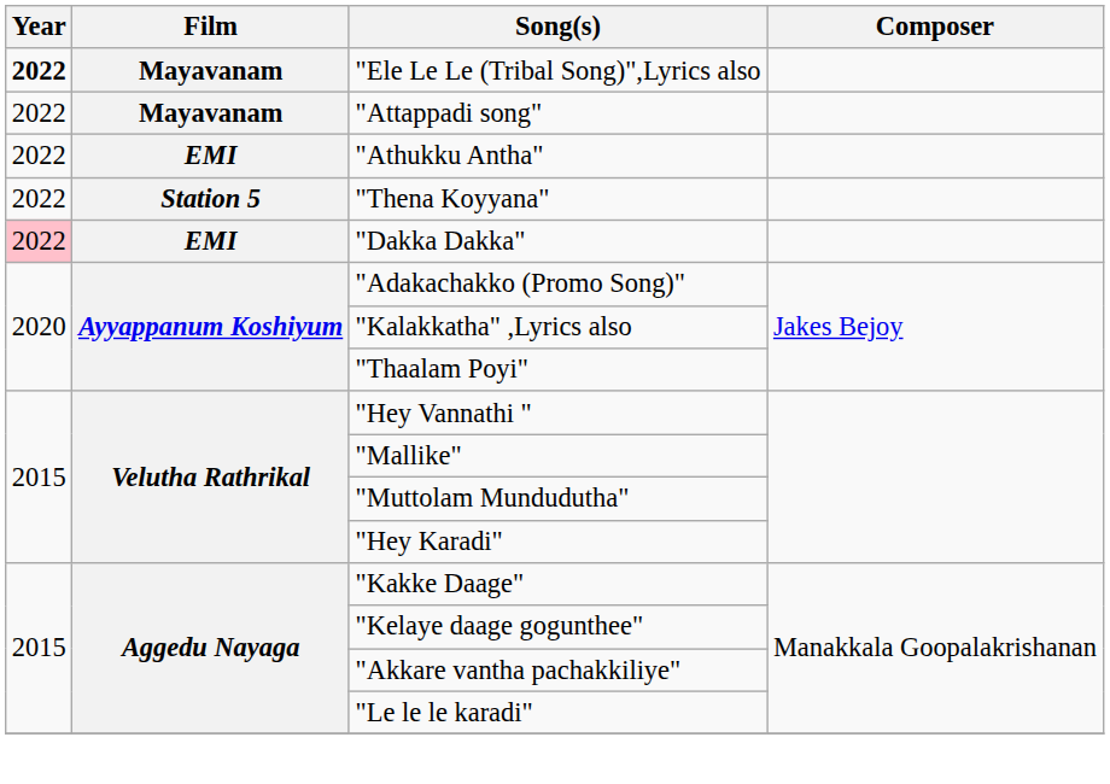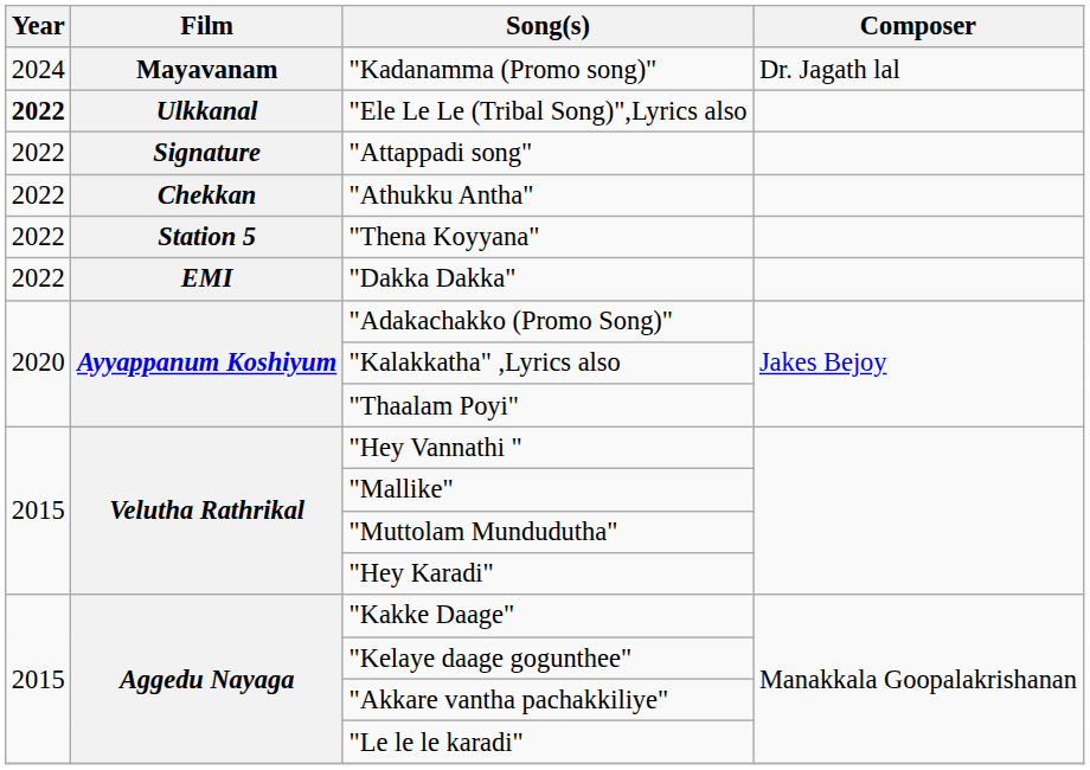+ row: 2024 | Mayavanam | "Kadanamma (Promo song)" | Dr. Jagath lal
"Ele Le Le (Tribal Song)",Lyrics also | Film: Mayavanam -> Ulkkanal
"Attappadi song" | Film: Mayavanam -> Signature
"Athukku Antha" | Film: EMI -> Chekkan
"Dakka Dakka" | Year: pink background -> no background
